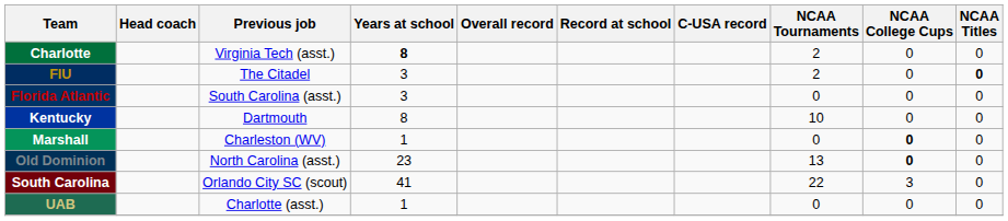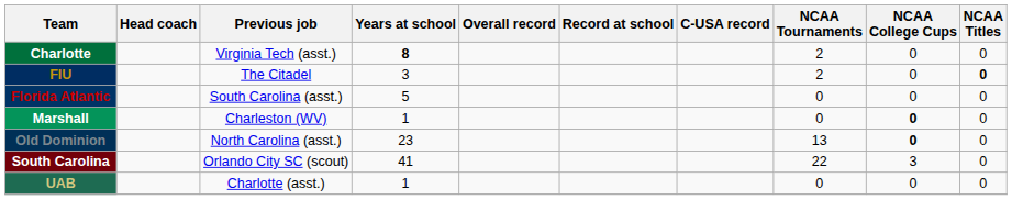Florida Atlantic | Years at school: 3 -> 5
- row: Kentucky | Dartmouth | 8 | 10 | 0 | 0
